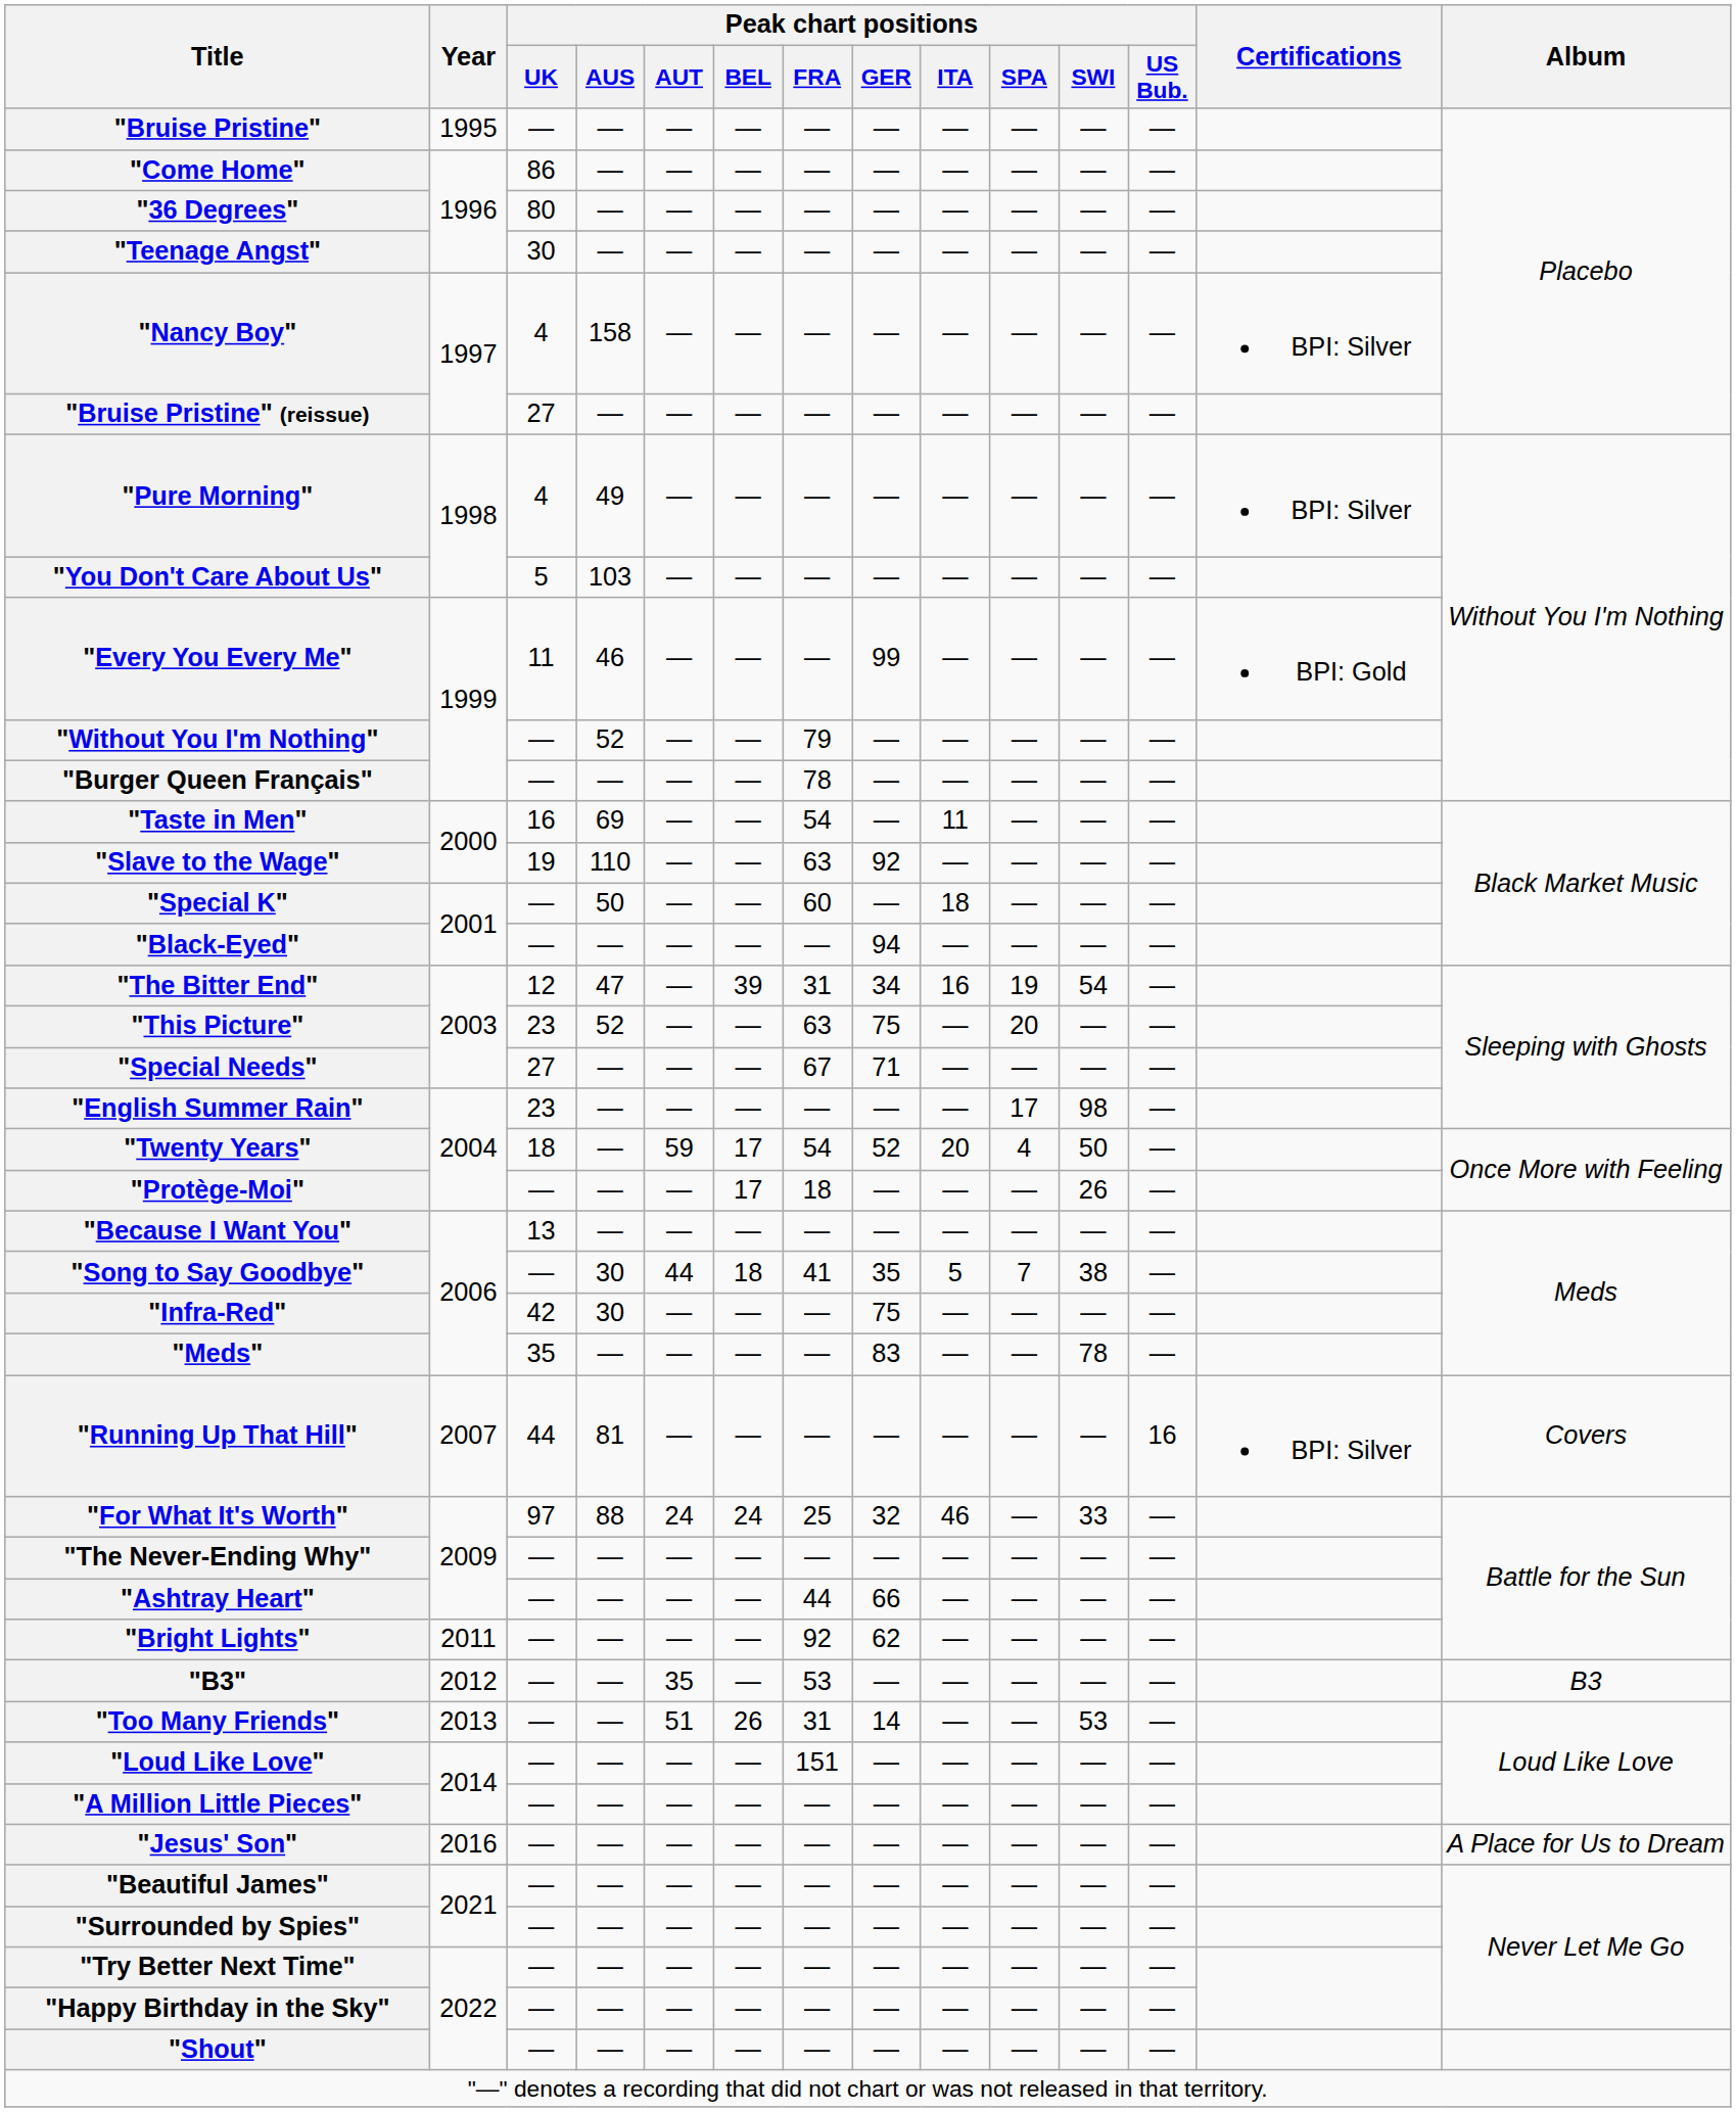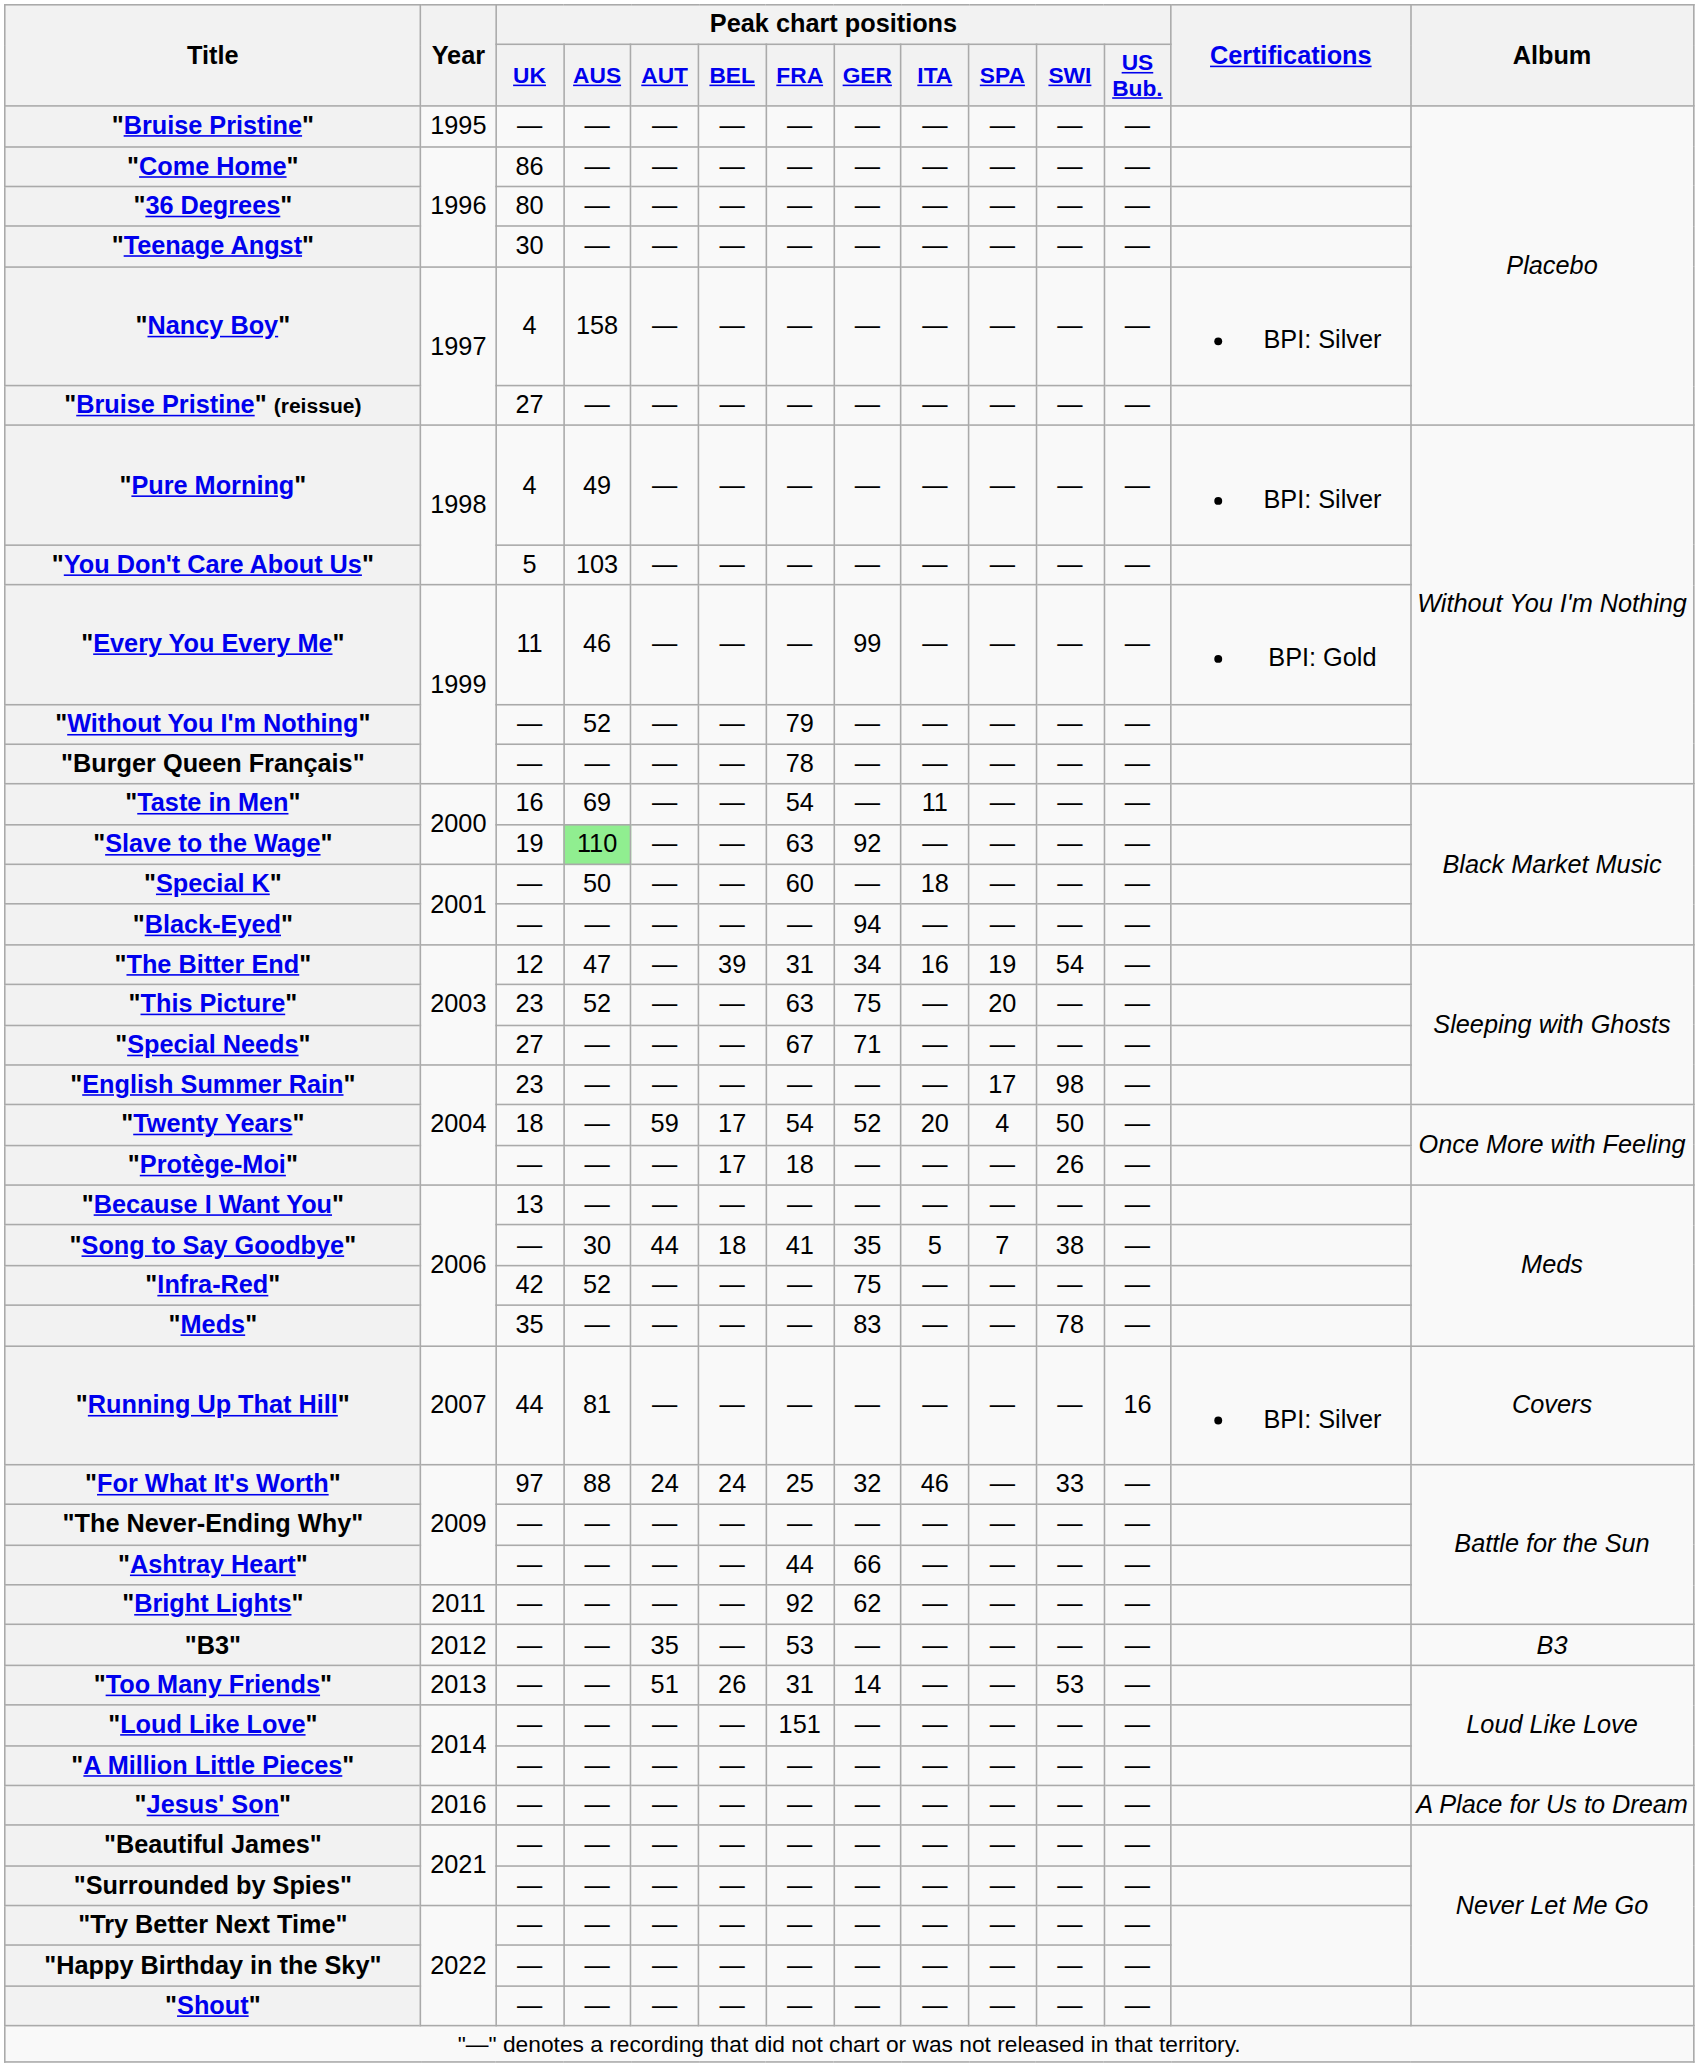"Slave to the Wage" | Peak chart positions / AUS: no background -> lightgreen background
"Infra-Red" | Peak chart positions / AUS: 30 -> 52
